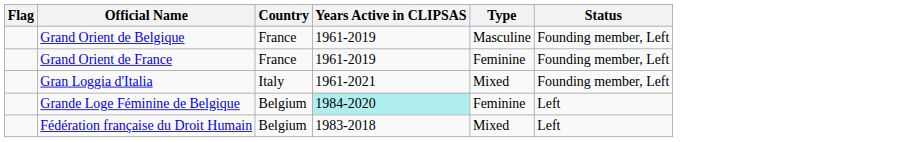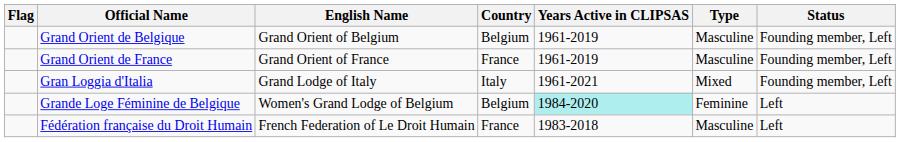+ column: English Name | Grand Orient of Belgium | Grand Orient of France | Grand Lodge of Italy | Women's Grand Lodge of Belgium | French Federation of Le Droit Humain
Grand Orient de Belgique | Country: France -> Belgium
Grand Orient de France | Type: Feminine -> Masculine
Fédération française du Droit Humain | Country: Belgium -> France
Fédération française du Droit Humain | Type: Mixed -> Masculine
